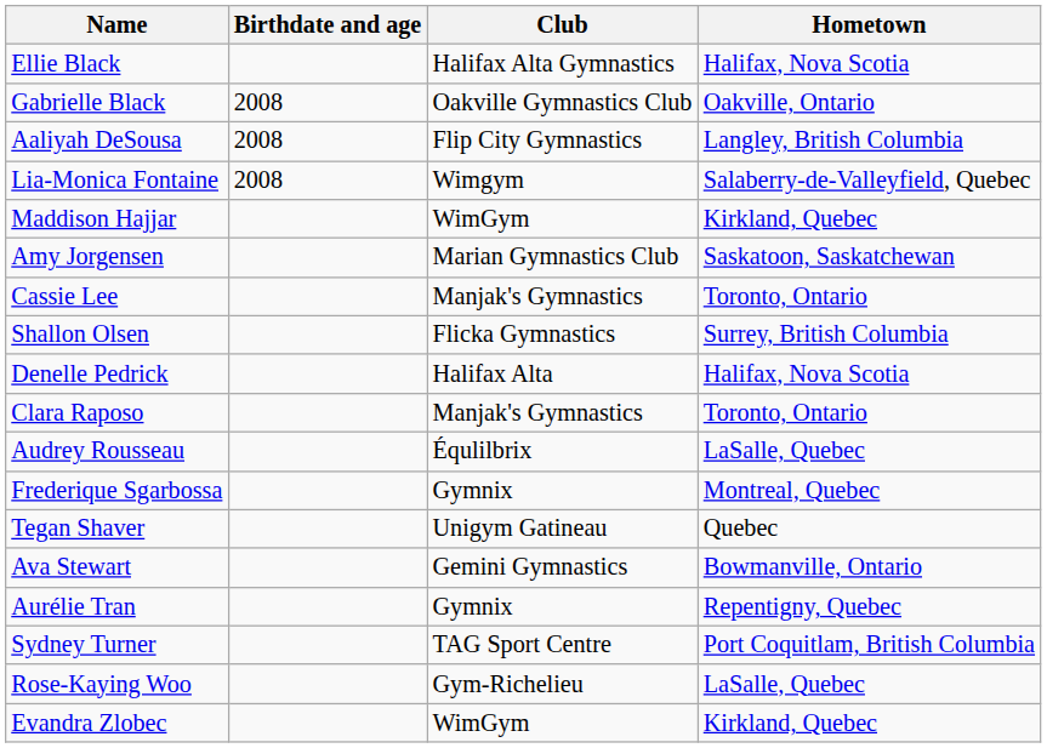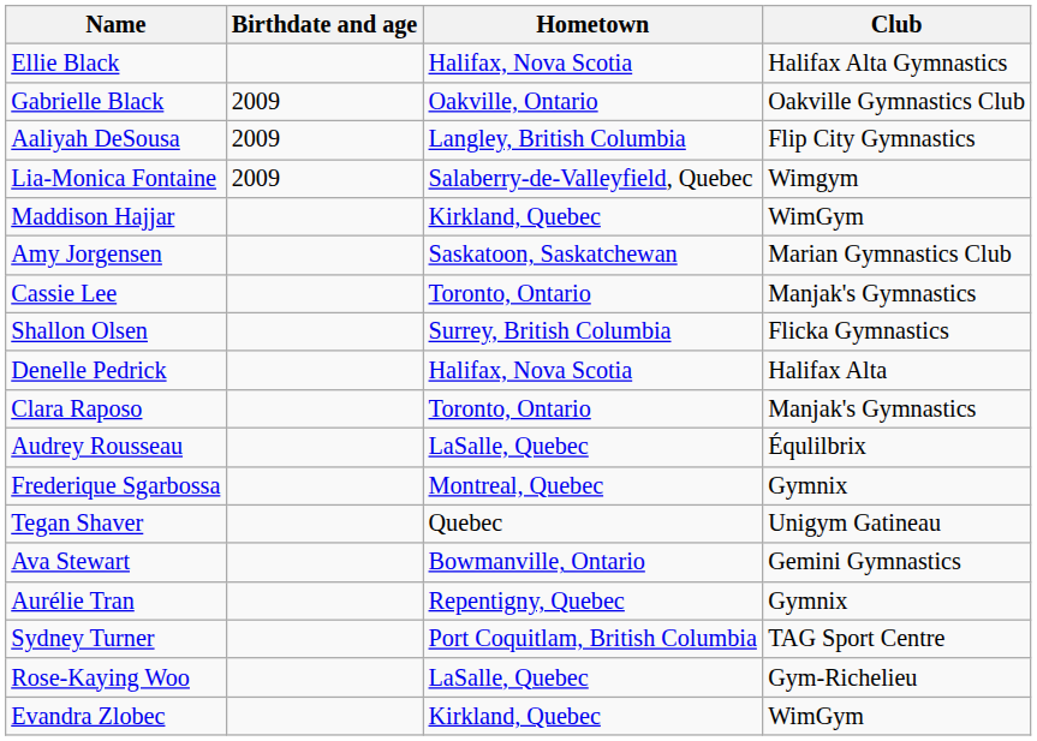columns swapped: Hometown <-> Club
Gabrielle Black | Birthdate and age: 2008 -> 2009
Aaliyah DeSousa | Birthdate and age: 2008 -> 2009
Lia-Monica Fontaine | Birthdate and age: 2008 -> 2009
